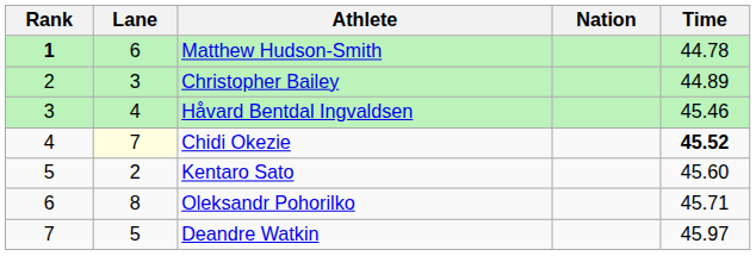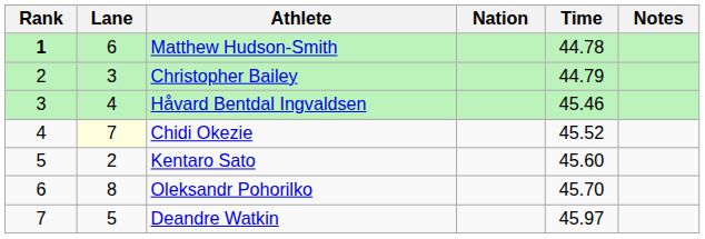+ column: Notes
Christopher Bailey | Time: 44.89 -> 44.79
Chidi Okezie | Time: bold -> normal
Oleksandr Pohorilko | Time: 45.71 -> 45.70
